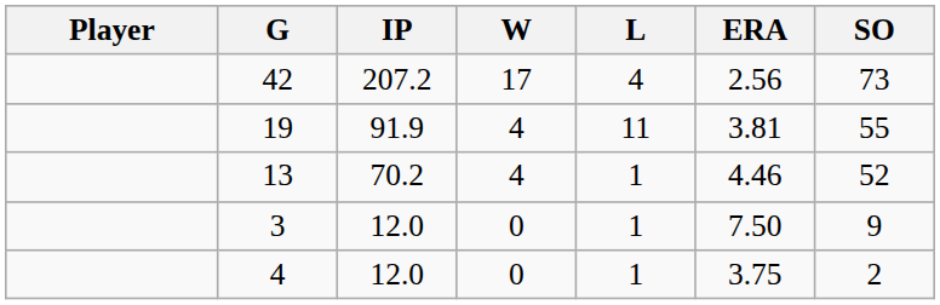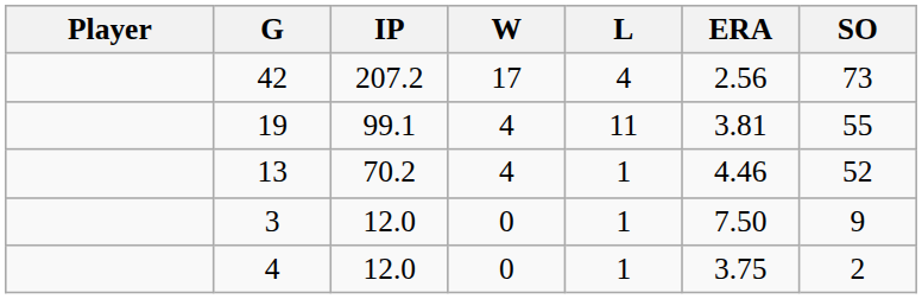19 | IP: 91.9 -> 99.1
